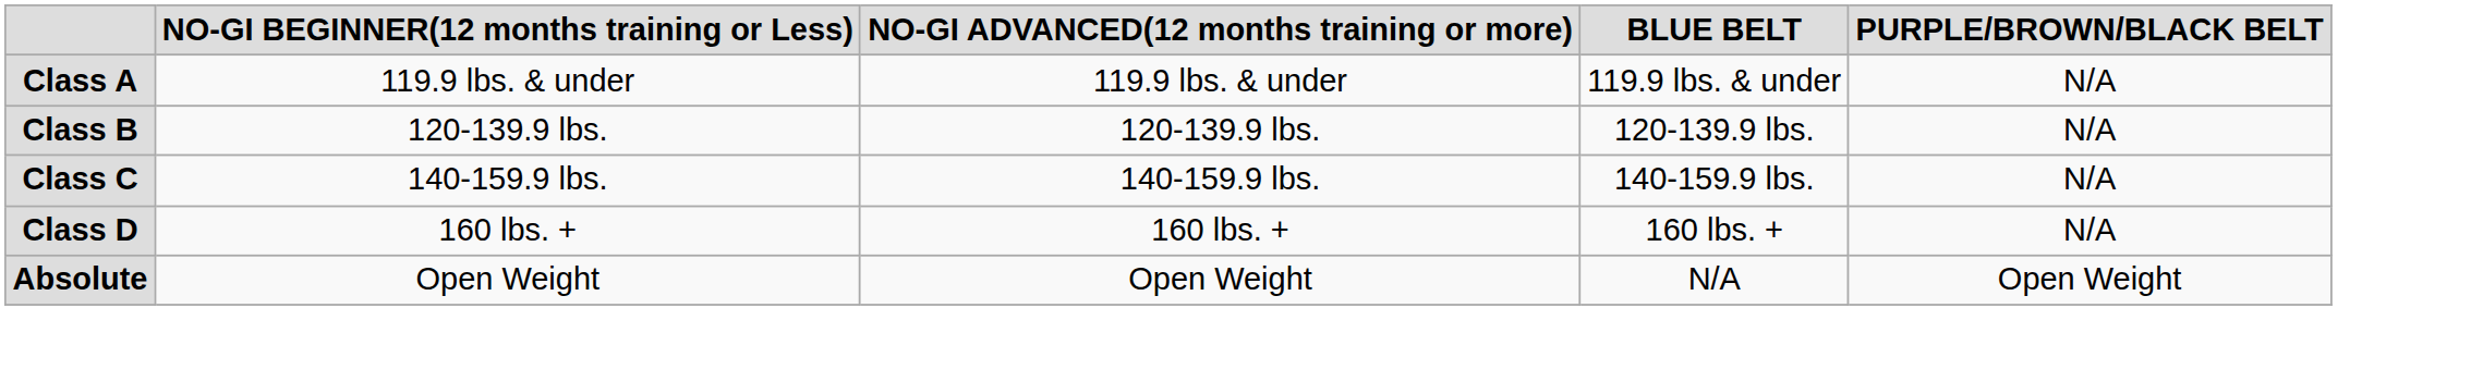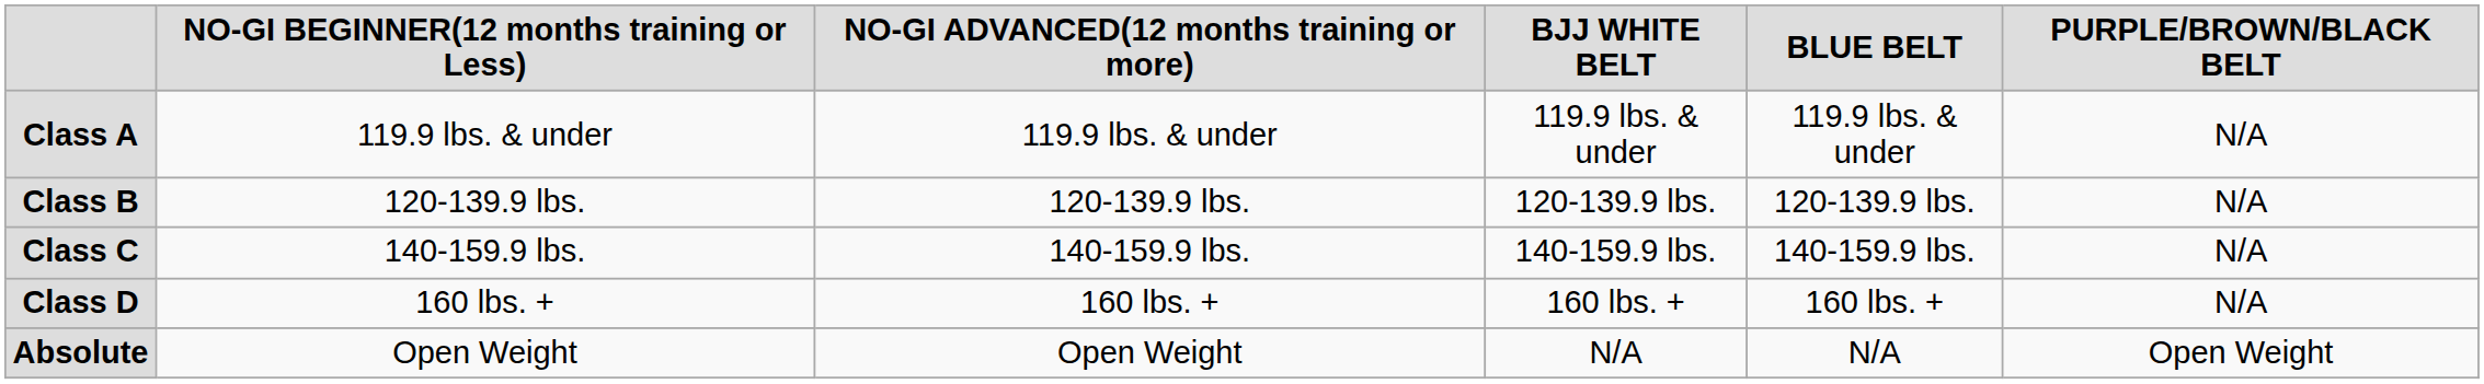+ column: BJJ WHITE BELT | 119.9 lbs. & under | 120-139.9 lbs. | 140-159.9 lbs. | 160 lbs. + | N/A
